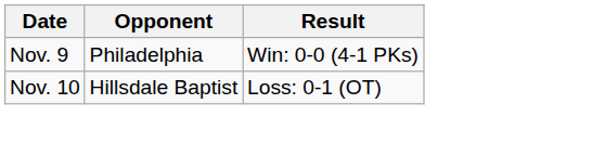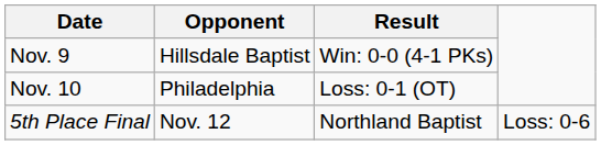Nov. 9 | Opponent: Philadelphia -> Hillsdale Baptist
Nov. 10 | Opponent: Hillsdale Baptist -> Philadelphia
+ row: 5th Place Final | Nov. 12 | Northland Baptist | Loss: 0-6
